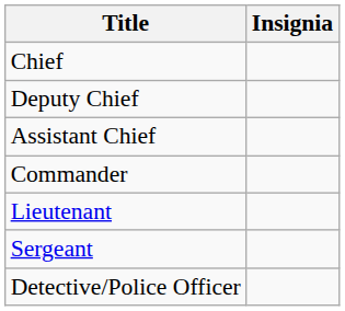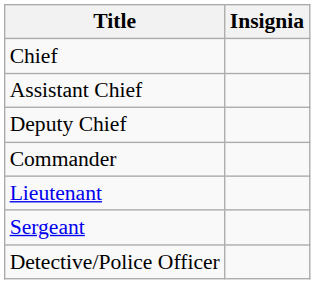rows swapped: Deputy Chief <-> Assistant Chief
